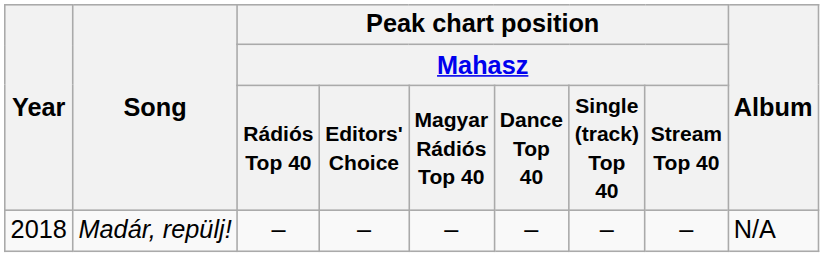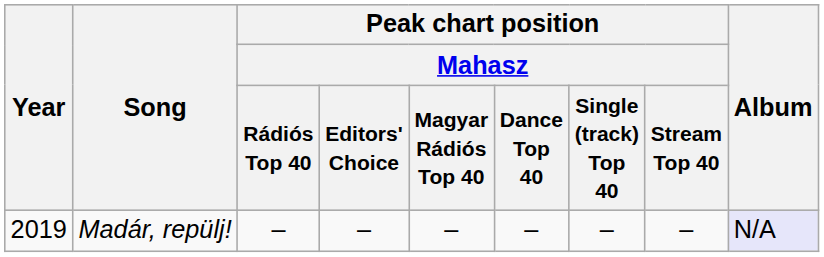Madár, repülj! | Year: 2018 -> 2019
Madár, repülj! | Album: no background -> lavender background
